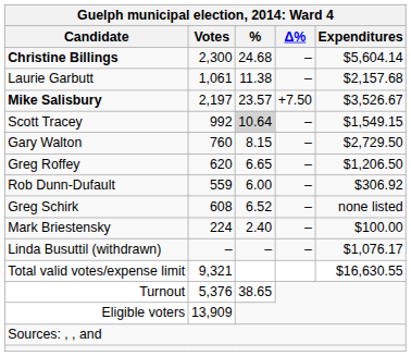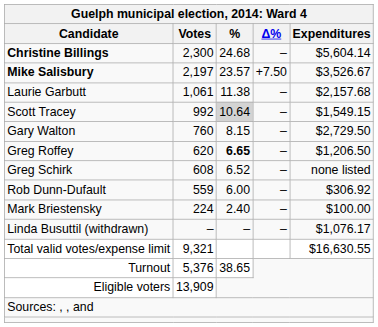rows swapped: Mike Salisbury <-> Laurie Garbutt
Greg Roffey | %: normal -> bold
rows swapped: Greg Schirk <-> Rob Dunn-Dufault
